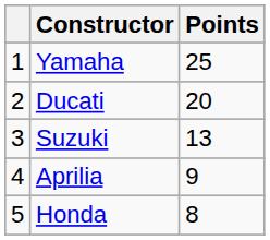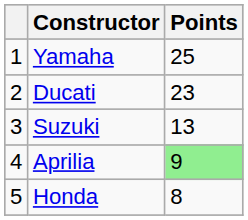Ducati | Points: 20 -> 23
Aprilia | Points: no background -> lightgreen background
